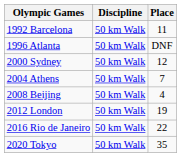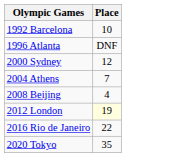- column: Discipline | 50 km Walk | 50 km Walk | 50 km Walk | 50 km Walk | 50 km Walk | 50 km Walk | 50 km Walk | 50 km Walk
1992 Barcelona | Place: 11 -> 10
2012 London | Place: no background -> lightyellow background
